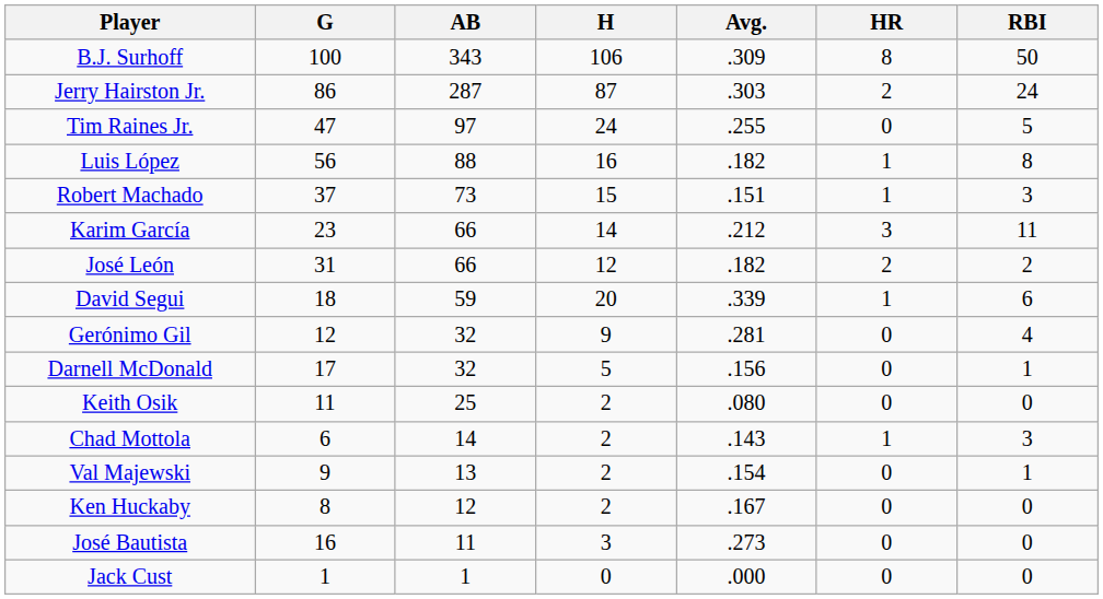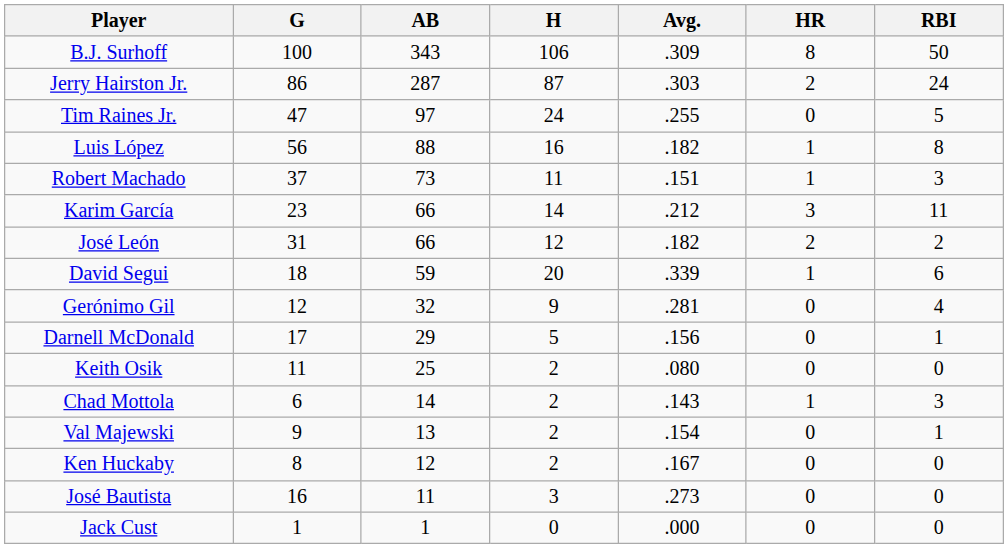Robert Machado | H: 15 -> 11
Darnell McDonald | AB: 32 -> 29
